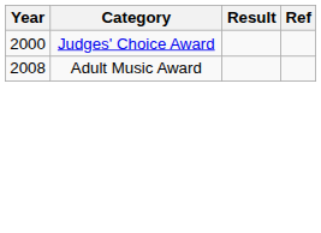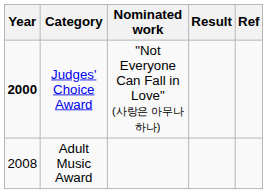+ column: Nominated work | "Not Everyone Can Fall in Love" (사랑은 아무나 하나)
Judges' Choice Award | Year: normal -> bold
